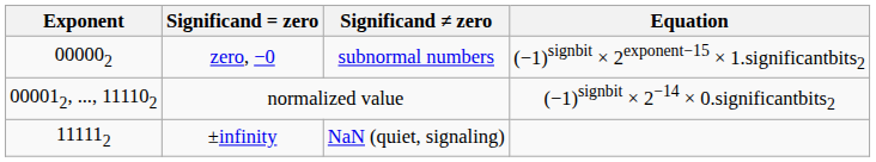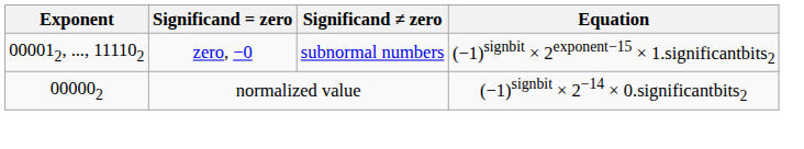zero, −0 | Exponent: 000002 -> 000012, ..., 111102
normalized value | Exponent: 000012, ..., 111102 -> 000002
- row: 111112 | ±infinity | NaN (quiet, signaling)
